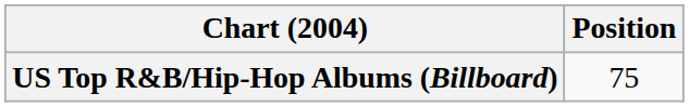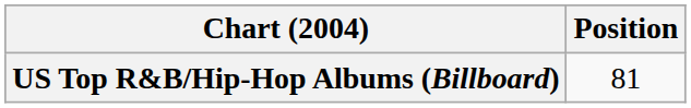US Top R&B/Hip-Hop Albums (Billboard) | Position: 75 -> 81
